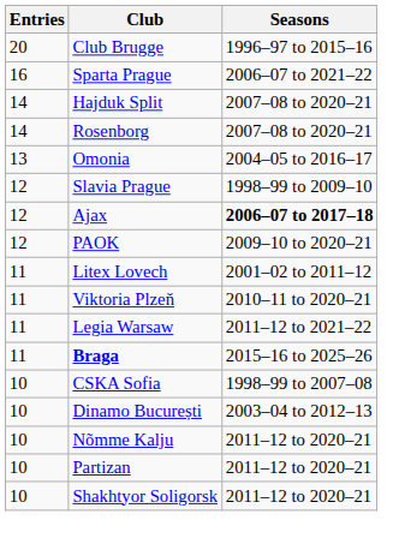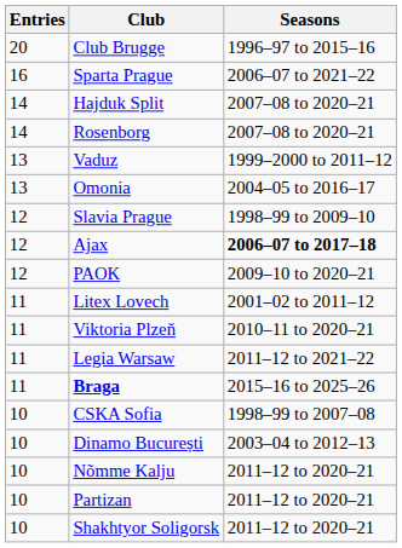+ row: 13 | Vaduz | 1999–2000 to 2011–12
